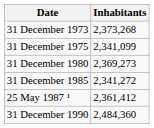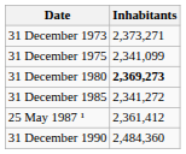31 December 1973 | Inhabitants: 2,373,268 -> 2,373,271
31 December 1980 | Inhabitants: normal -> bold
